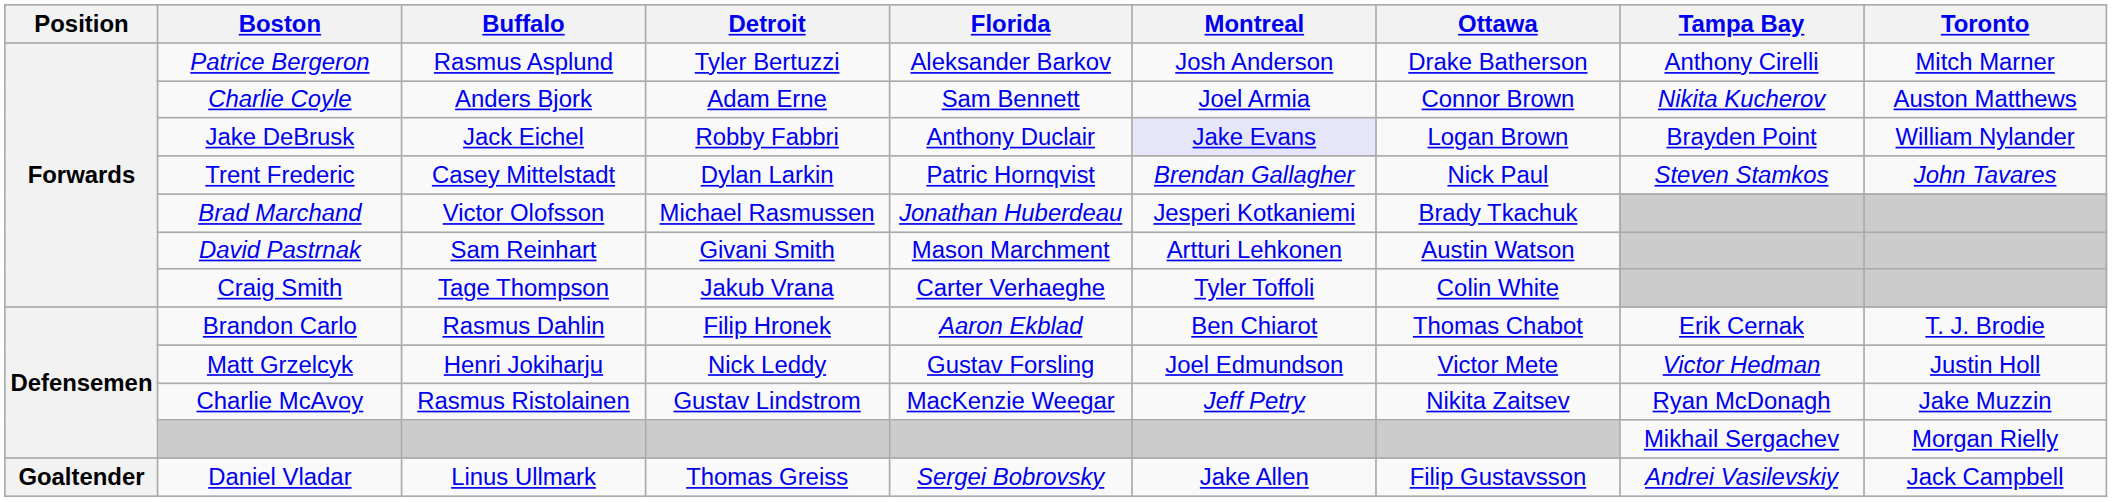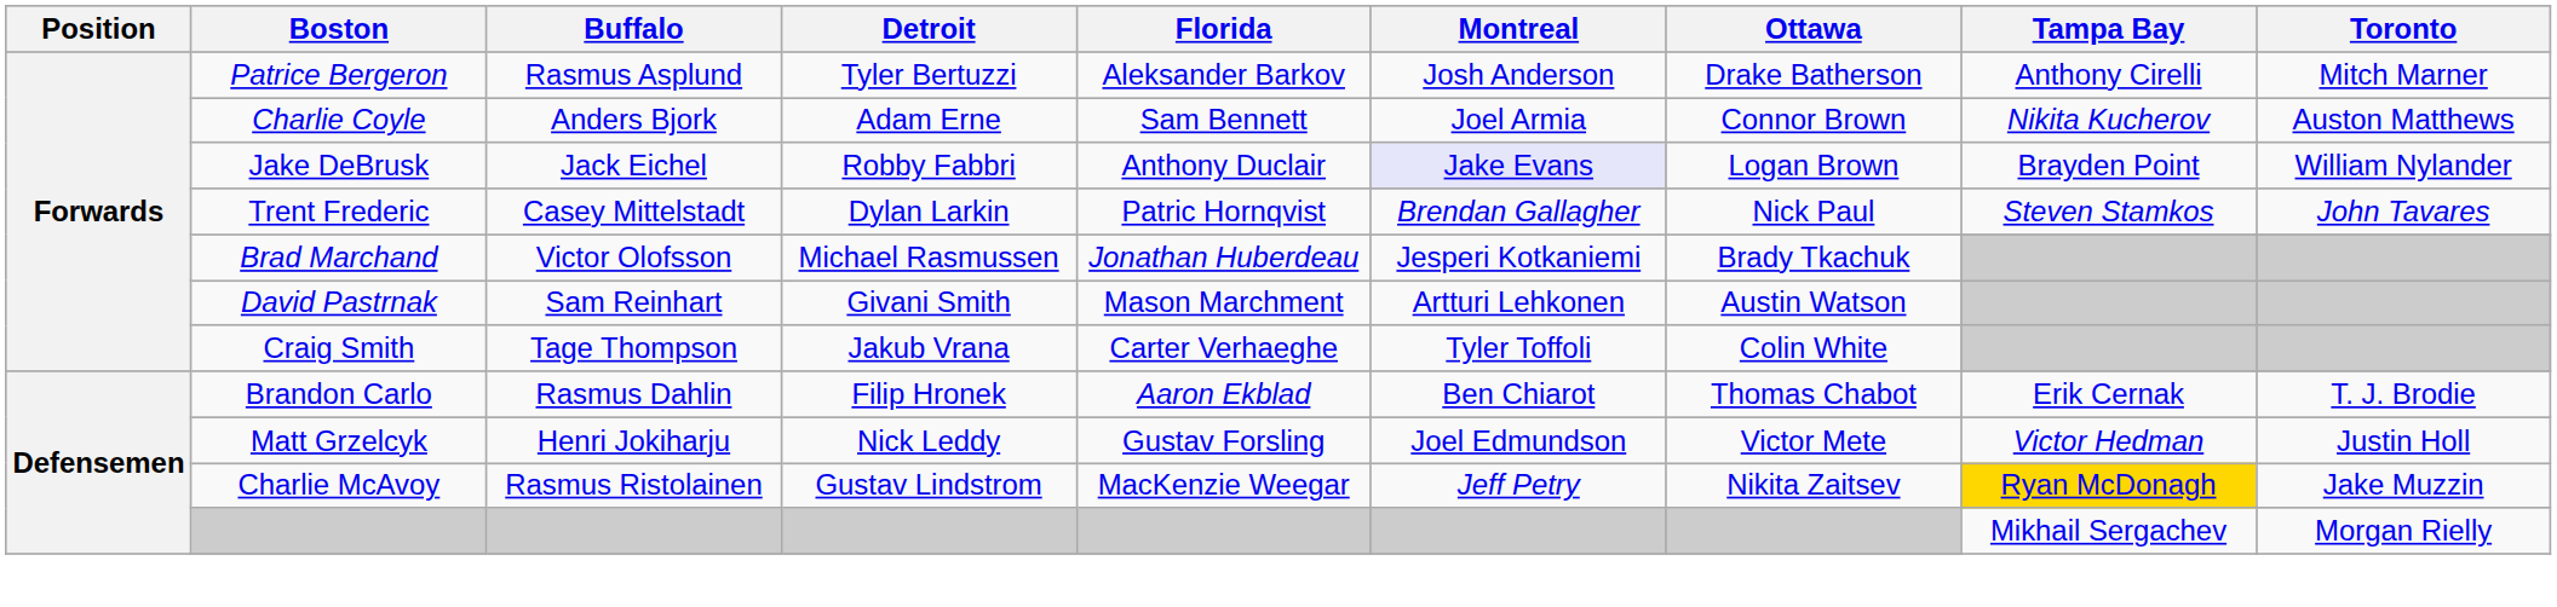Charlie McAvoy | Tampa Bay: no background -> gold background
- row: Goaltender | Daniel Vladar | Linus Ullmark | Thomas Greiss | Sergei Bobrovsky | Jake Allen | Filip Gustavsson | Andrei Vasilevskiy | Jack Campbell
